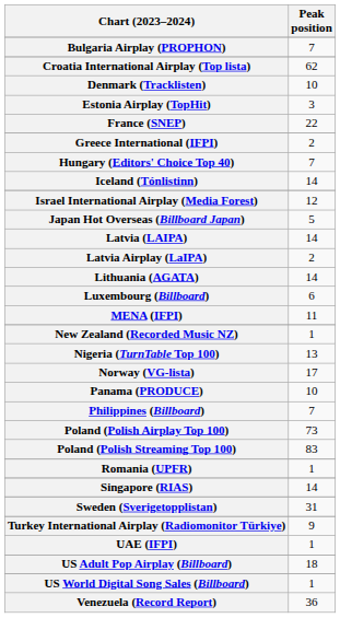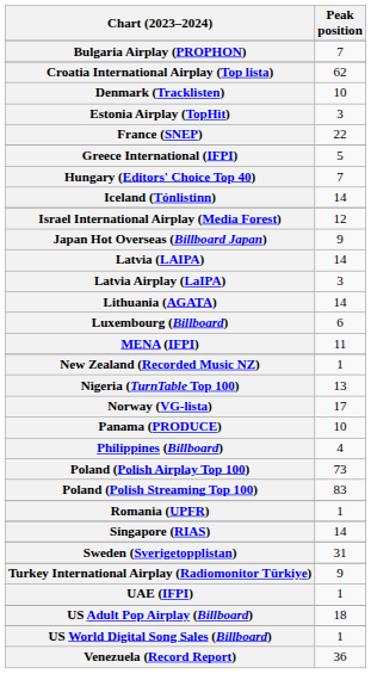Greece International (IFPI) | Peak position: 2 -> 5
Japan Hot Overseas (Billboard Japan) | Peak position: 5 -> 9
Latvia Airplay (LaIPA) | Peak position: 2 -> 3
Philippines (Billboard) | Peak position: 7 -> 4
